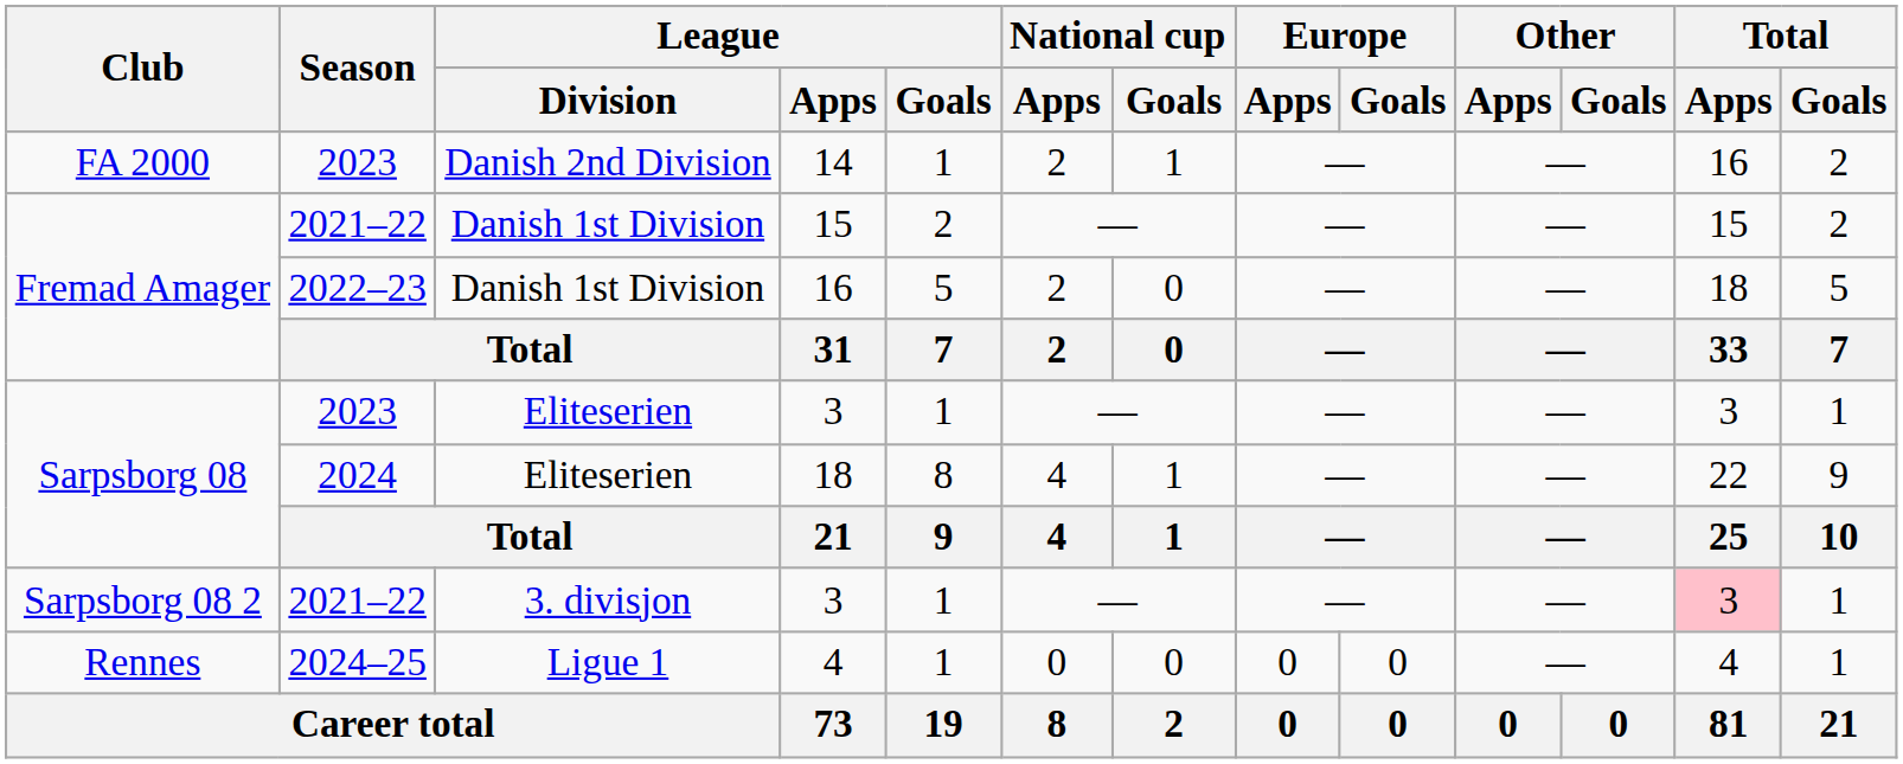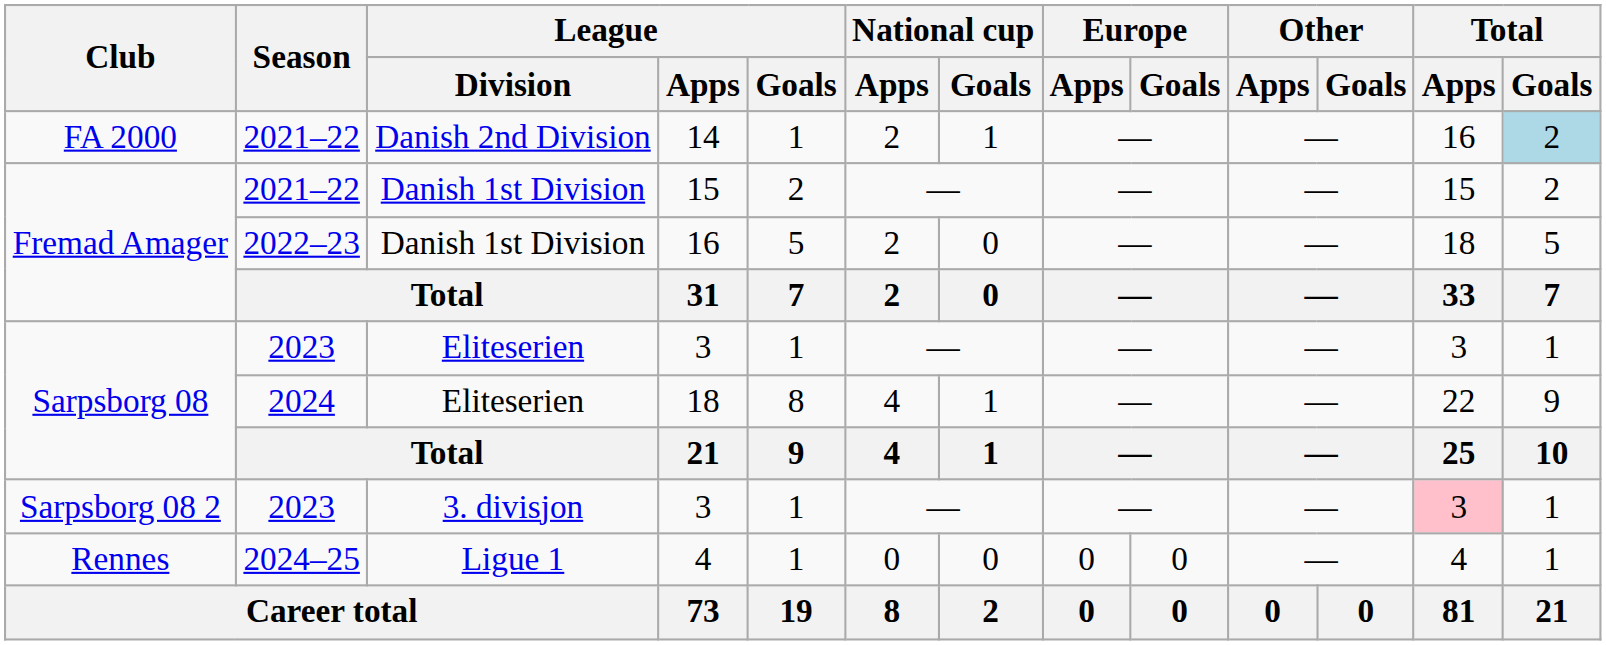14 | Season: 2023 -> 2021–22
14 | Total / Goals: no background -> lightblue background
Sarpsborg 08 2 / 3 | Season: 2021–22 -> 2023
